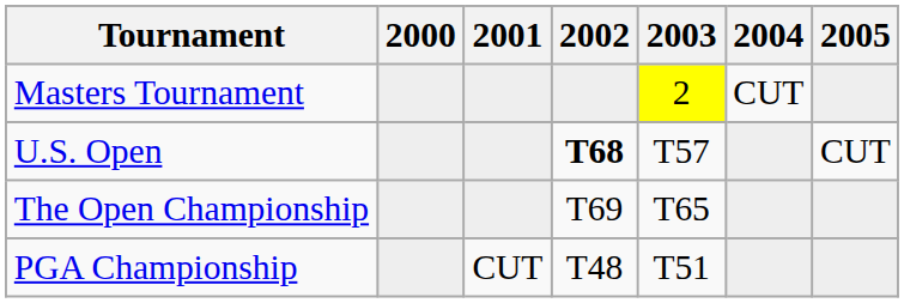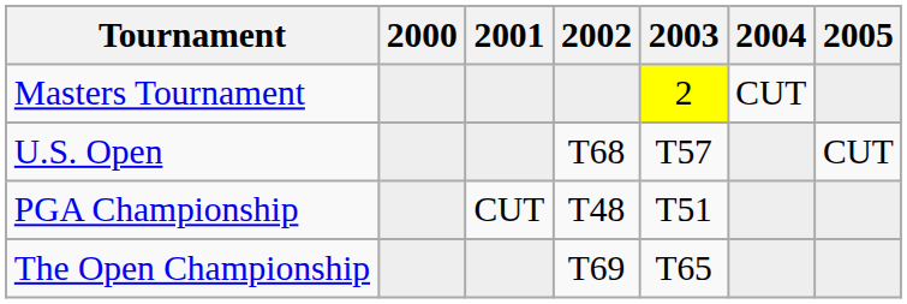U.S. Open | 2002: bold -> normal
rows swapped: The Open Championship <-> PGA Championship
